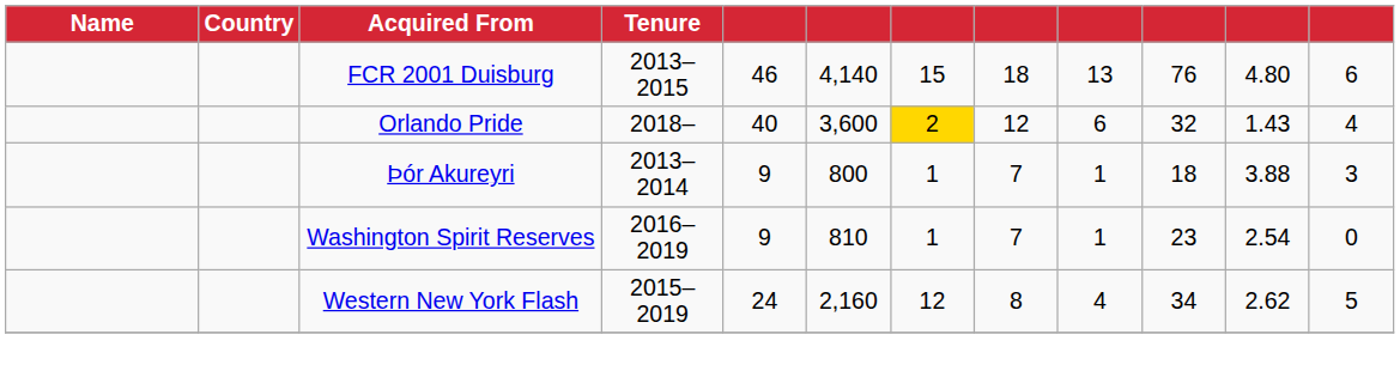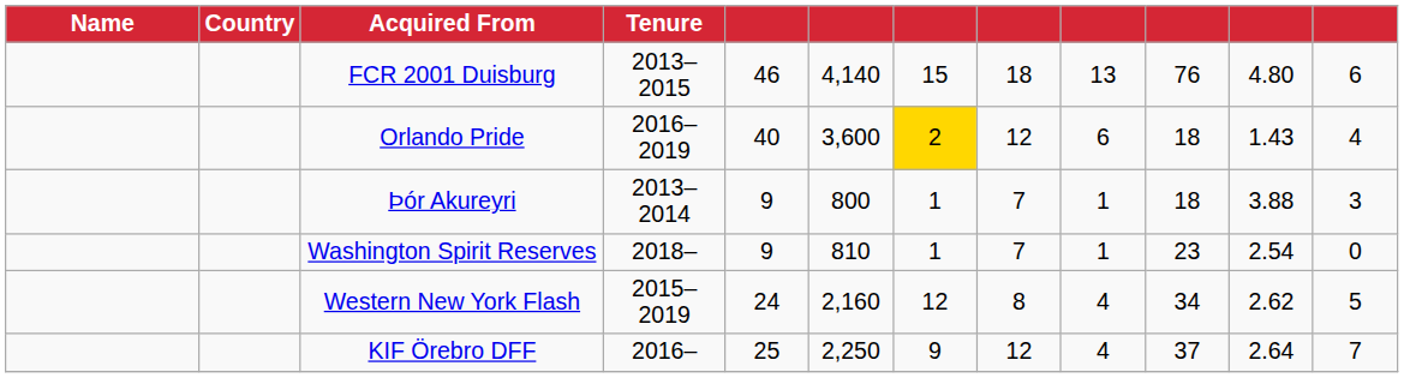Orlando Pride | Tenure: 2018– -> 2016–2019
Orlando Pride | column 10: 32 -> 18
Washington Spirit Reserves | Tenure: 2016–2019 -> 2018–
+ row: KIF Örebro DFF | 2016– | 25 | 2,250 | 9 | 12 | 4 | 37 | 2.64 | 7
